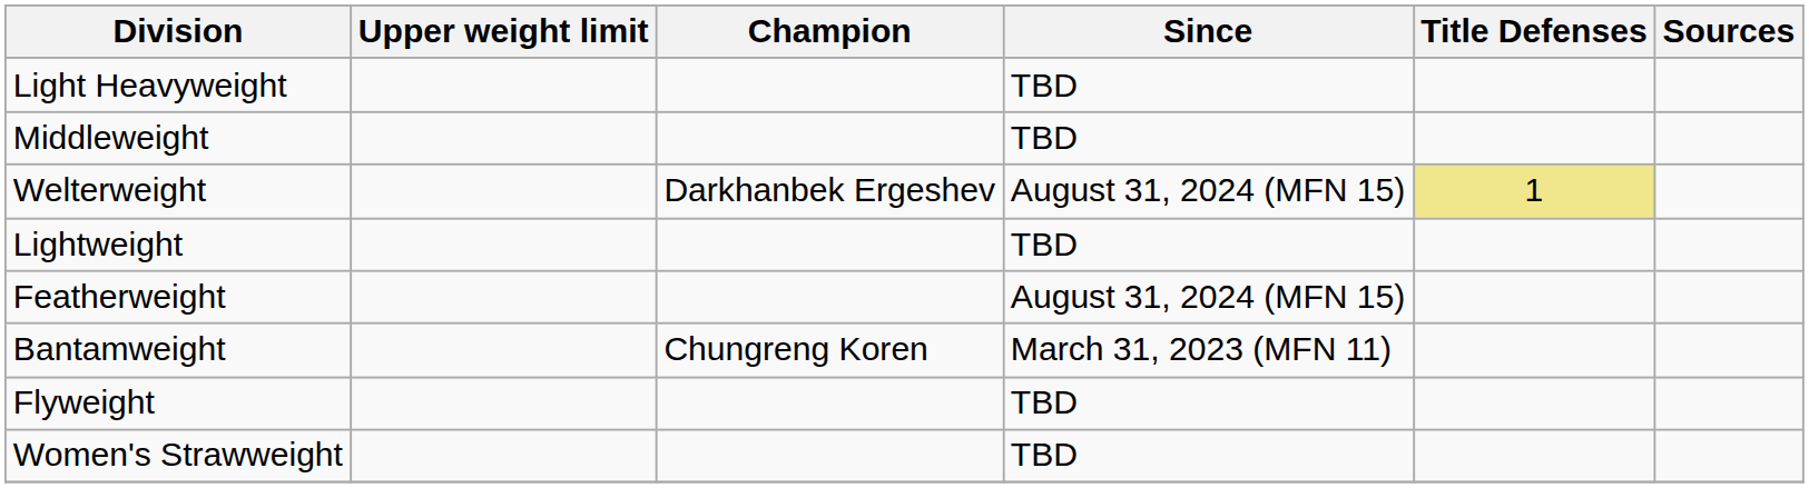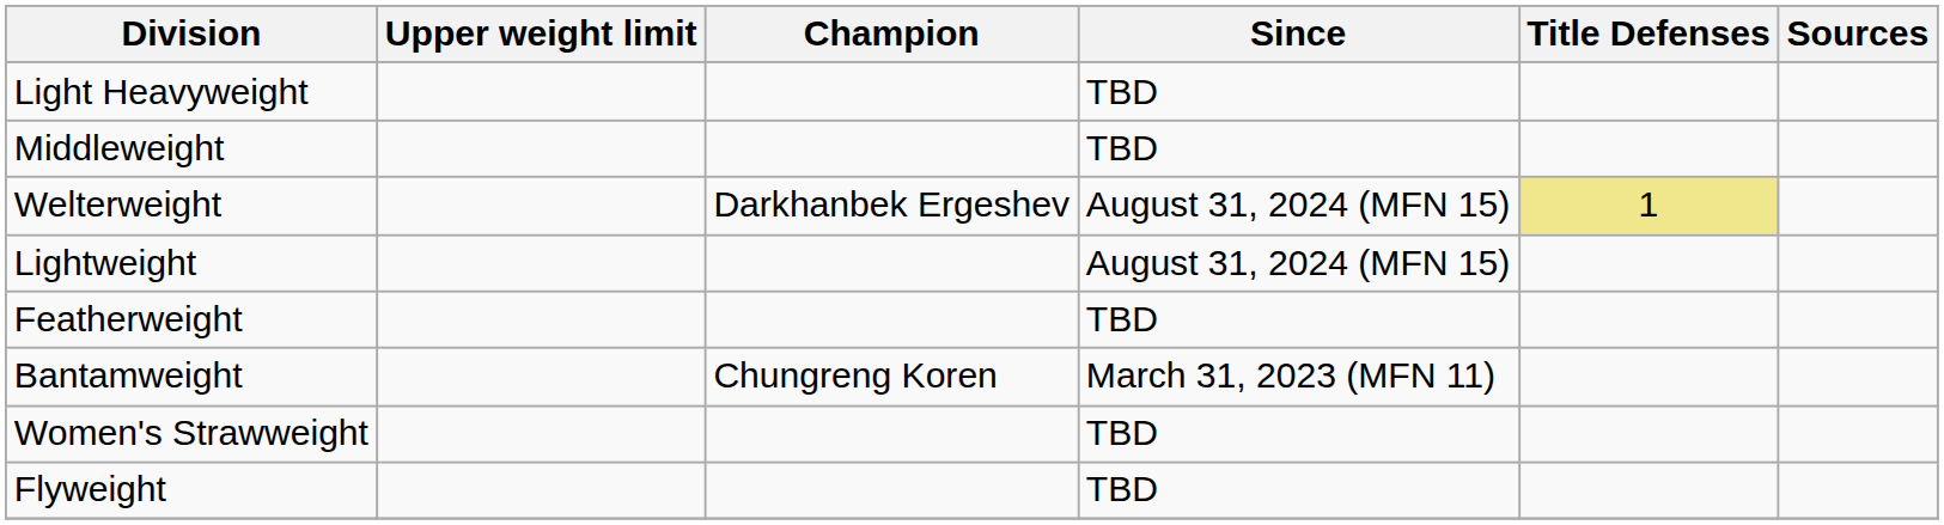Lightweight | Since: TBD -> August 31, 2024 (MFN 15)
Featherweight | Since: August 31, 2024 (MFN 15) -> TBD
rows swapped: Flyweight <-> Women's Strawweight
